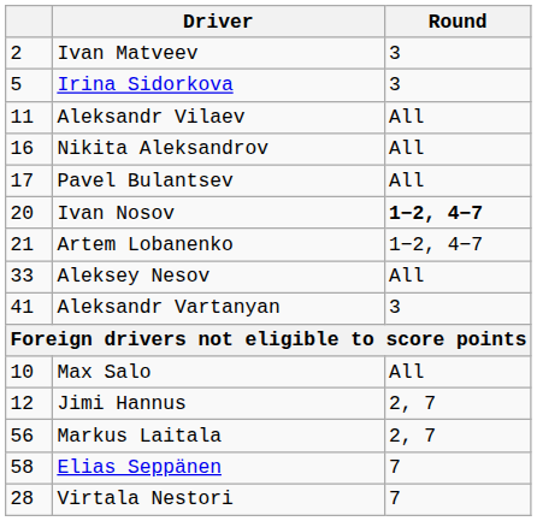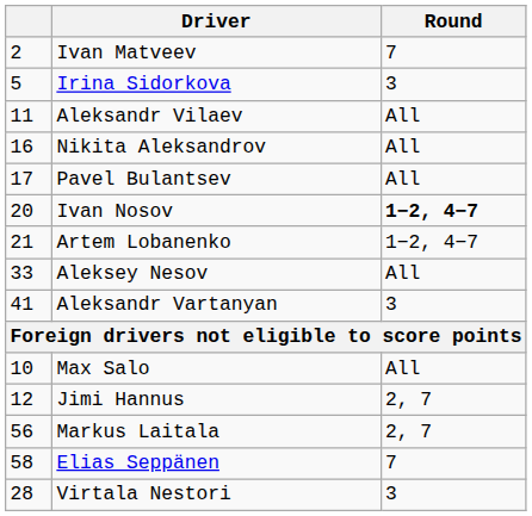Ivan Matveev | Round: 3 -> 7
Virtala Nestori | Round: 7 -> 3
